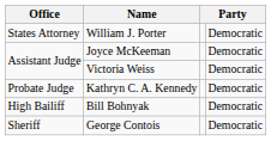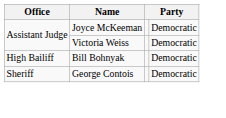- row: States Attorney | William J. Porter | Democratic
- row: Probate Judge | Kathryn C. A. Kennedy | Democratic
